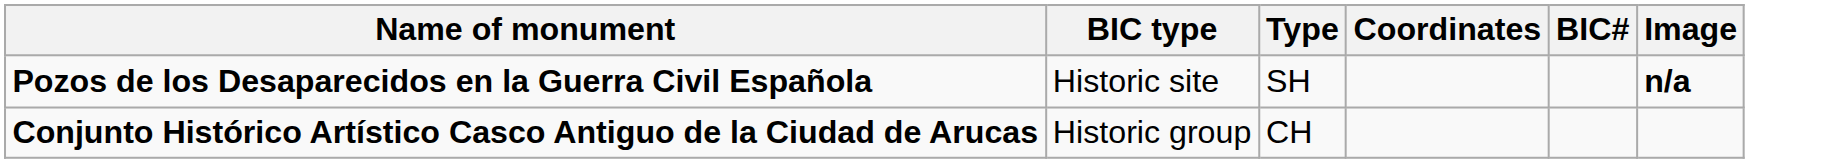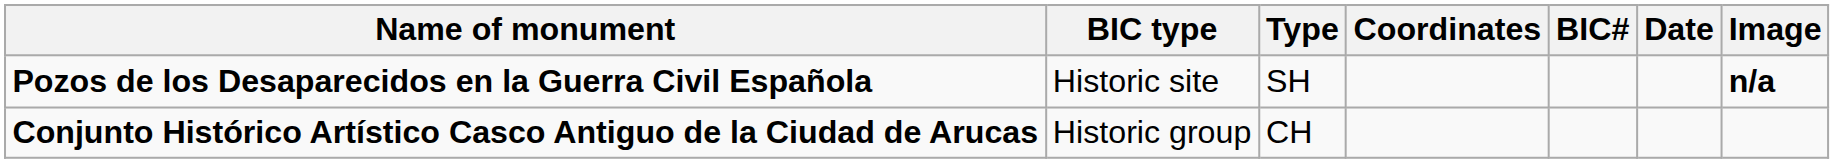+ column: Date
